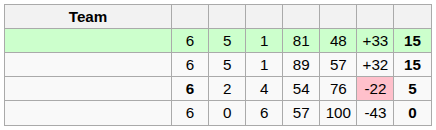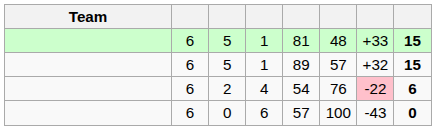2 | column 2: bold -> normal
2 | column 8: 5 -> 6
